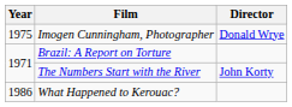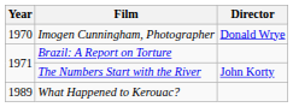Imogen Cunningham, Photographer | Year: 1975 -> 1970
What Happened to Kerouac? | Year: 1986 -> 1989
